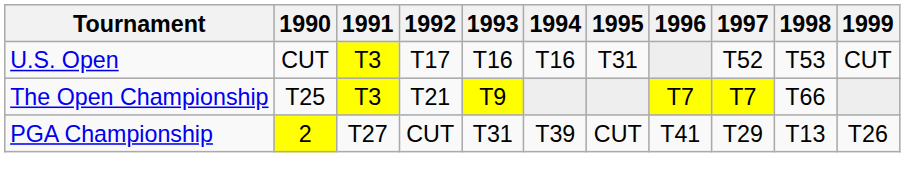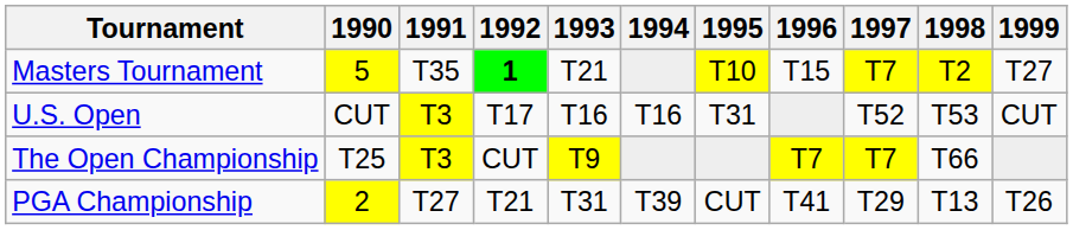+ row: Masters Tournament | 5 | T35 | 1 | T21 | T10 | T15 | T7 | T2 | T27
The Open Championship | 1992: T21 -> CUT
PGA Championship | 1992: CUT -> T21
